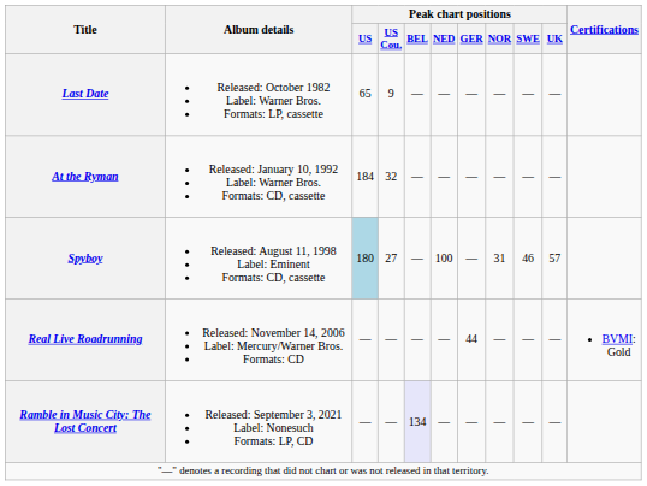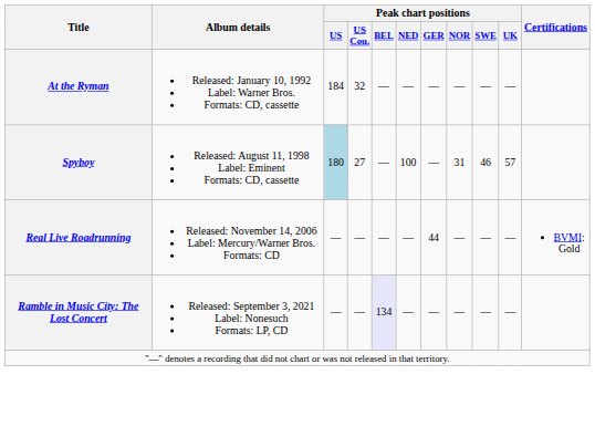- row: Last Date | Released: October 1982 Label: Warner Bros. Formats: LP, cassette | 65 | 9 | — | — | — | — | — | —
